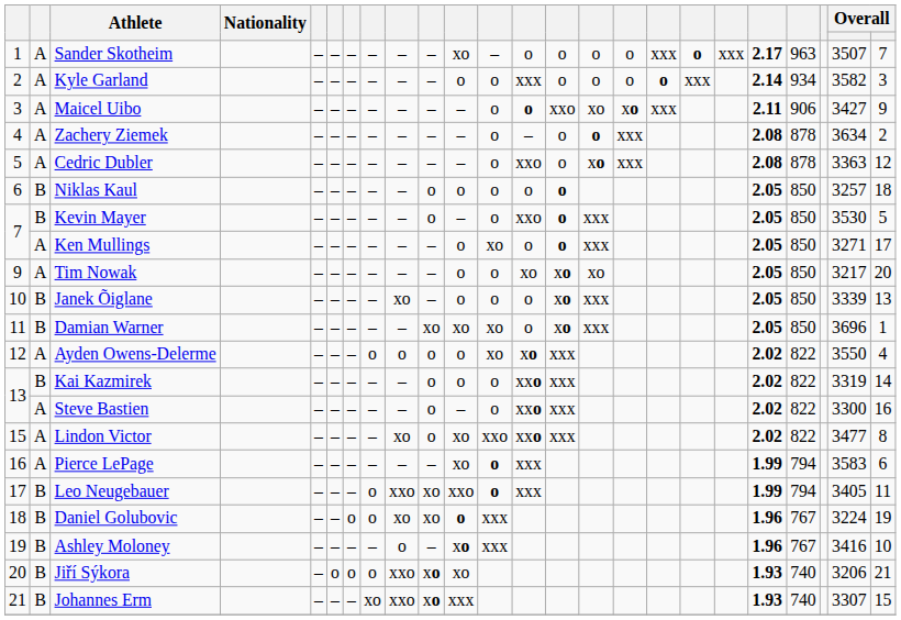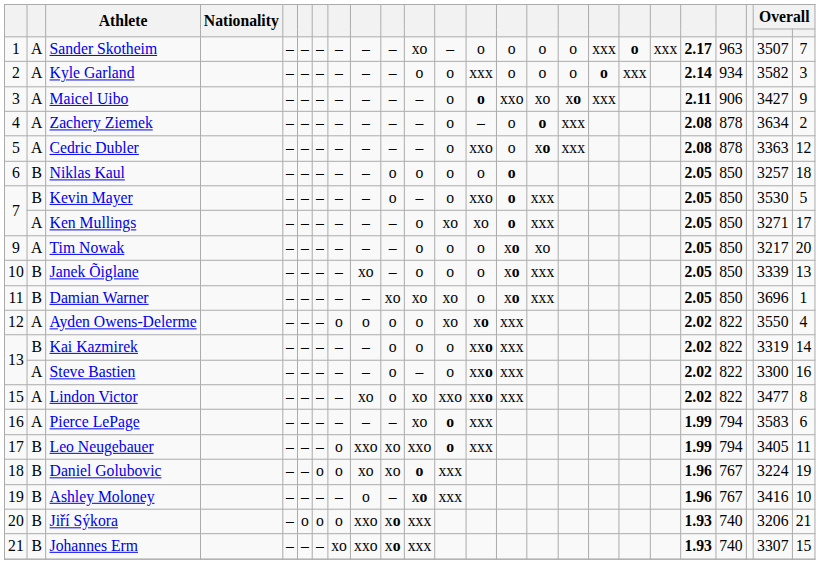Ken Mullings | column 13: o -> xo
Tim Nowak | column 13: xo -> o
Jiří Sýkora | column 11: xo -> xxx
